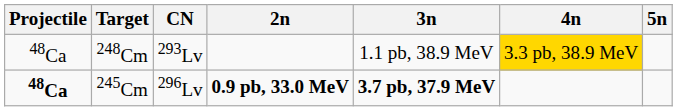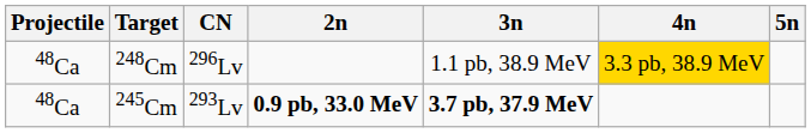248Cm | CN: 293Lv -> 296Lv
245Cm | Projectile: bold -> normal
245Cm | CN: 296Lv -> 293Lv
